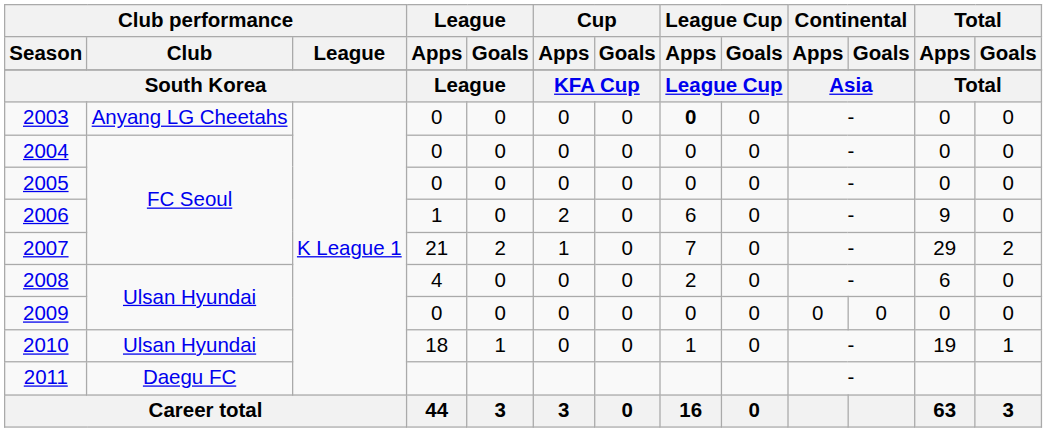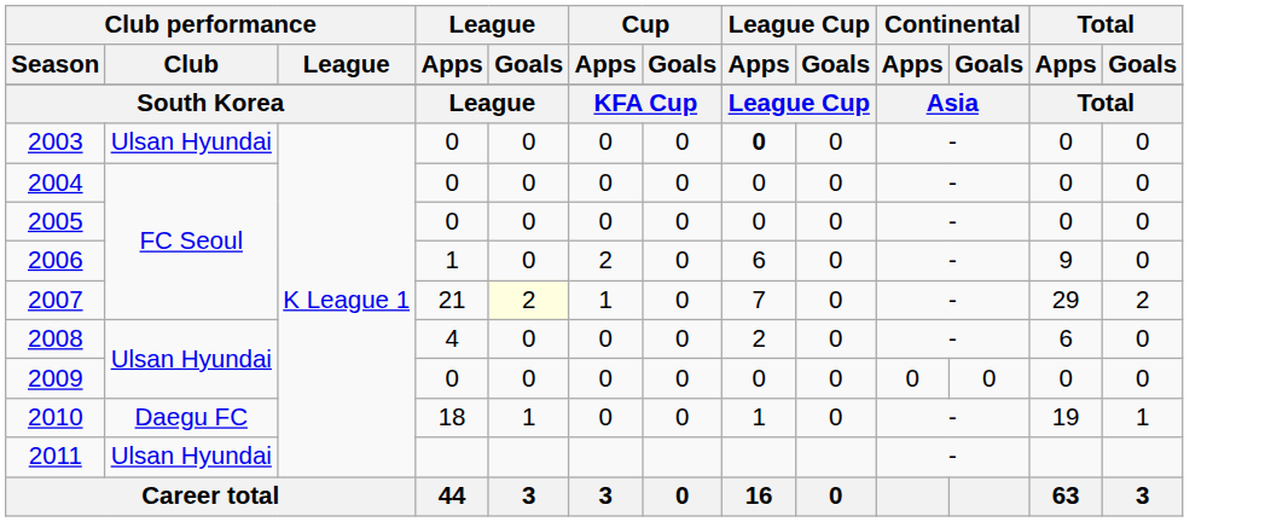2003 | Club performance / Club: Anyang LG Cheetahs -> Ulsan Hyundai
2007 | League / Goals: no background -> lightyellow background
2010 | Club performance / Club: Ulsan Hyundai -> Daegu FC
2011 | Club performance / Club: Daegu FC -> Ulsan Hyundai
